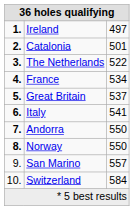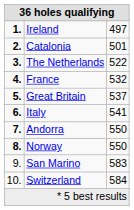France | column 3: 534 -> 532
San Marino | column 3: 557 -> 583
